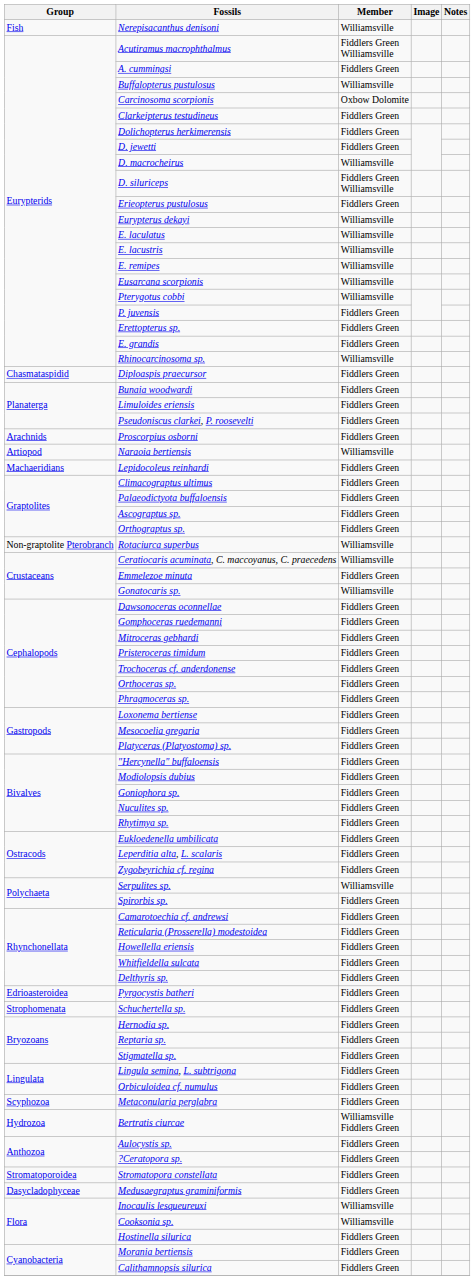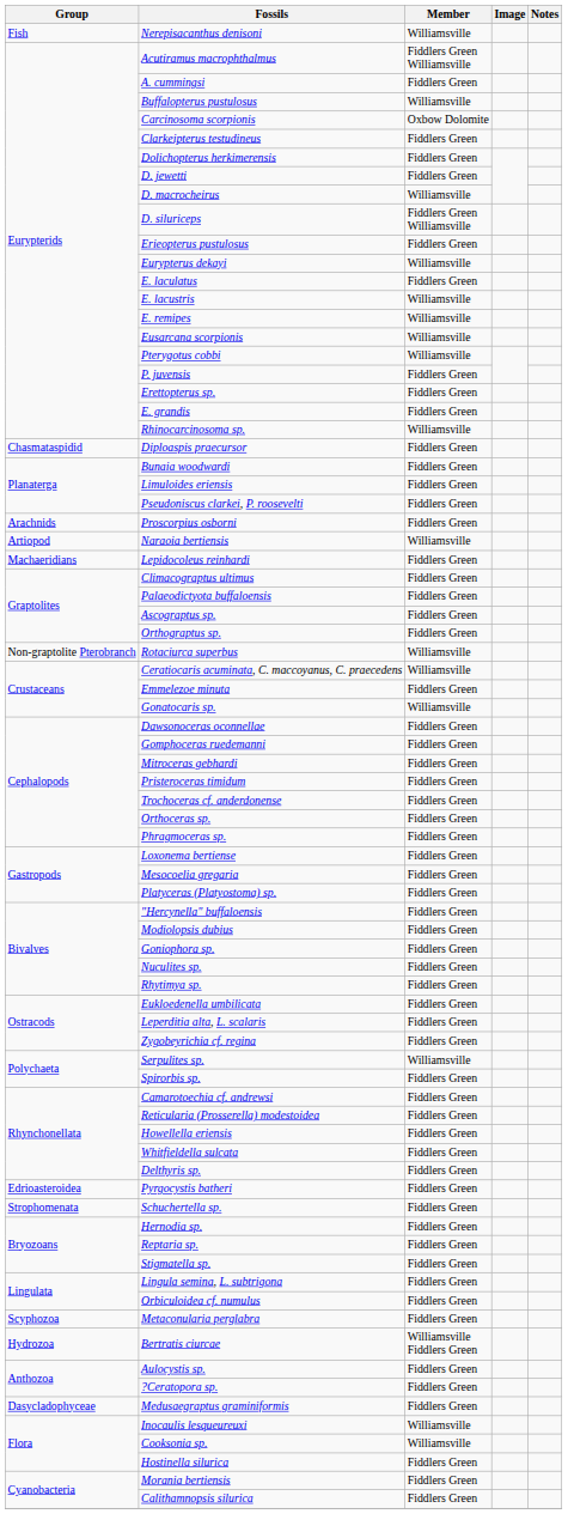E. laculatus | Member: Williamsville -> Fiddlers Green
- row: Stromatoporoidea | Stromatopora constellata | Fiddlers Green
